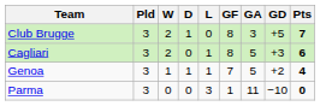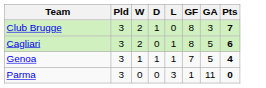- column: GD | +5 | +3 | +2 | −10
